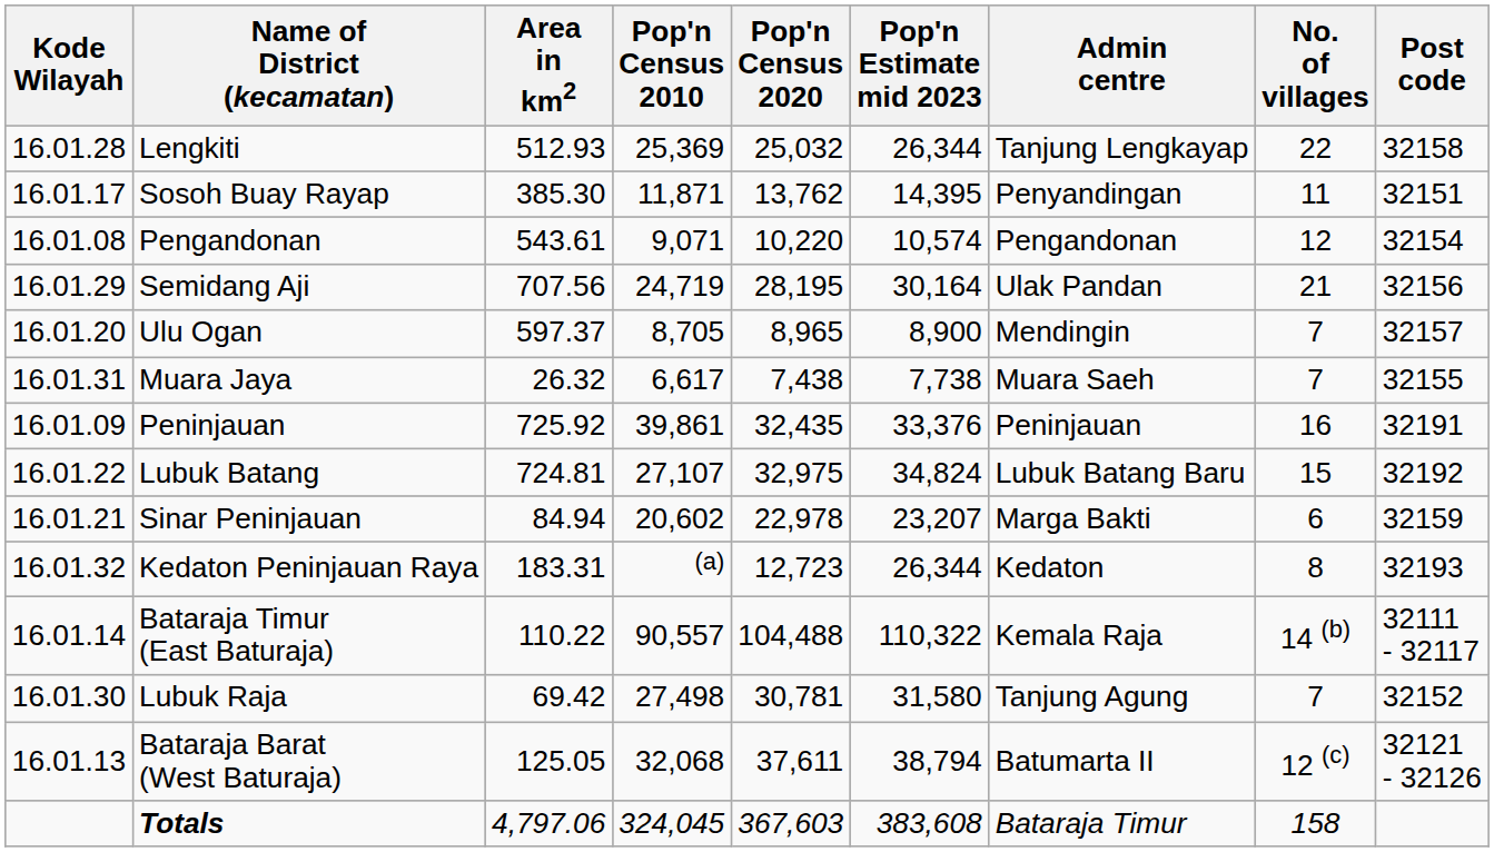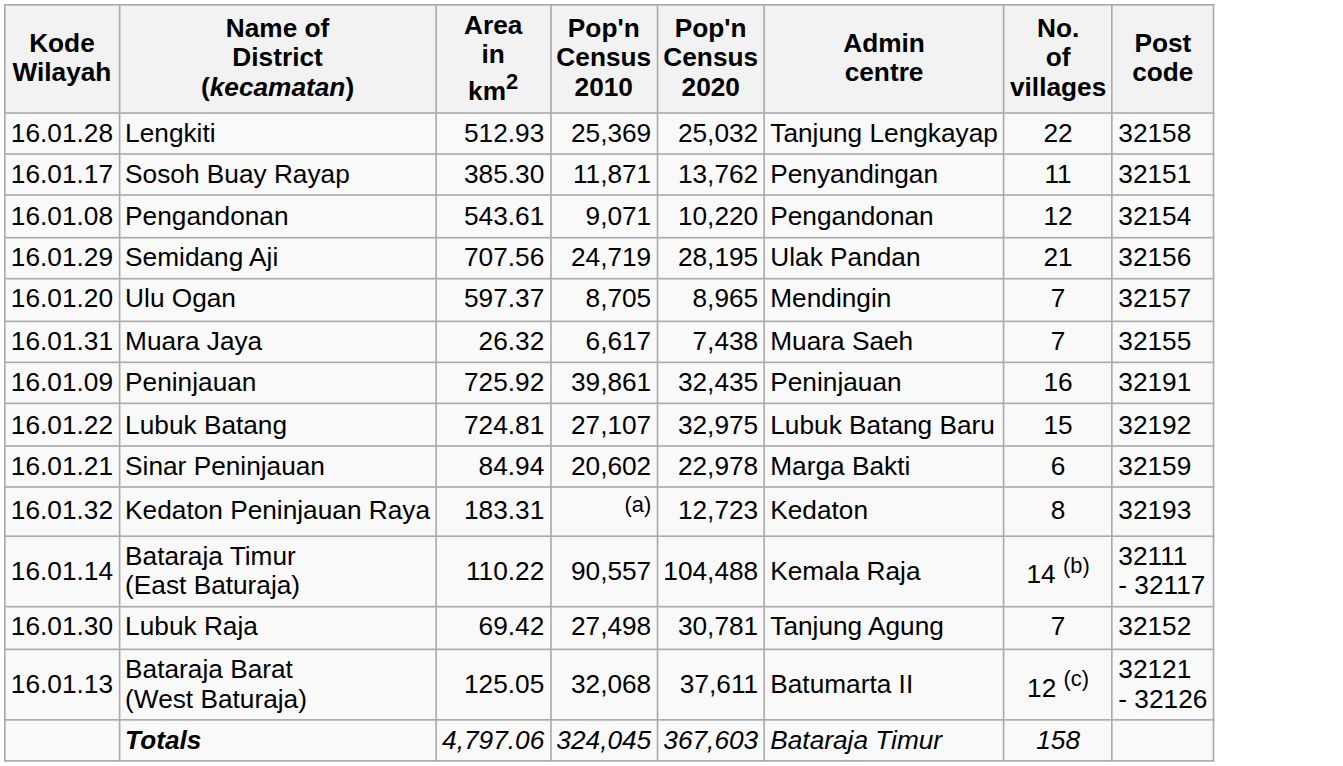- column: Pop'n Estimate mid 2023 | 26,344 | 14,395 | 10,574 | 30,164 | 8,900 | 7,738 | 33,376 | 34,824 | 23,207 | 26,344 | 110,322 | 31,580 | 38,794 | 383,608
